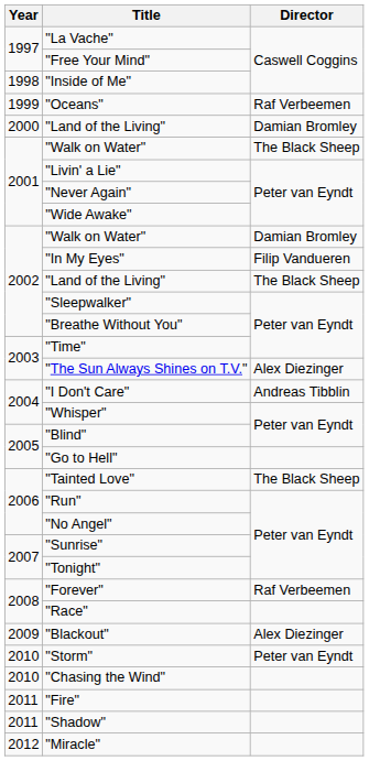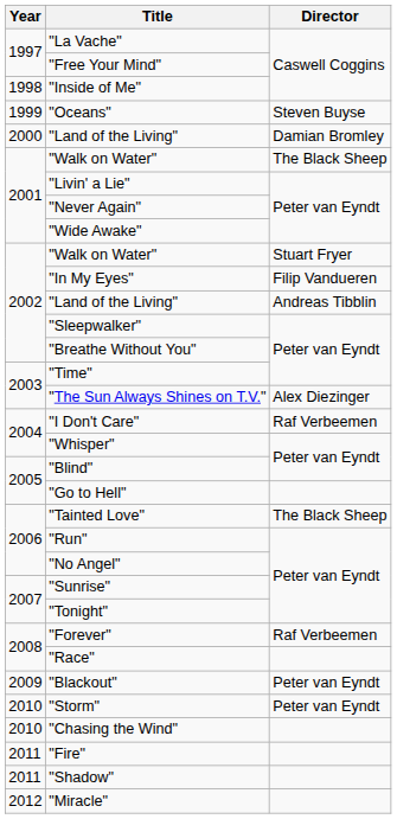"Oceans" | Director: Raf Verbeemen -> Steven Buyse
2002 / "Walk on Water" | Director: Damian Bromley -> Stuart Fryer
2002 / "Land of the Living" | Director: The Black Sheep -> Andreas Tibblin
"I Don't Care" | Director: Andreas Tibblin -> Raf Verbeemen
"Blackout" | Director: Alex Diezinger -> Peter van Eyndt
